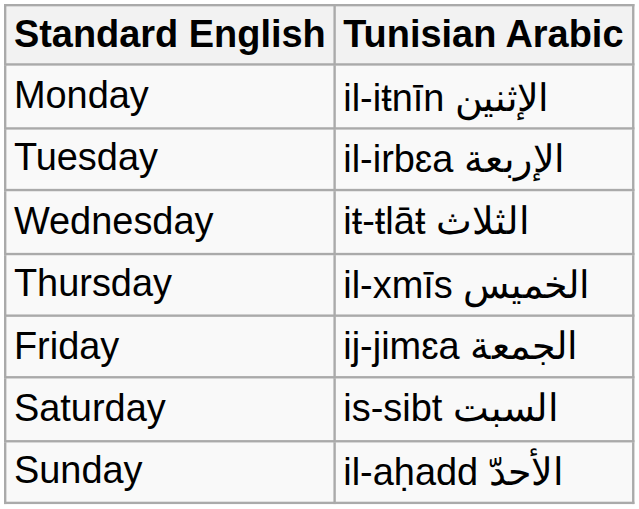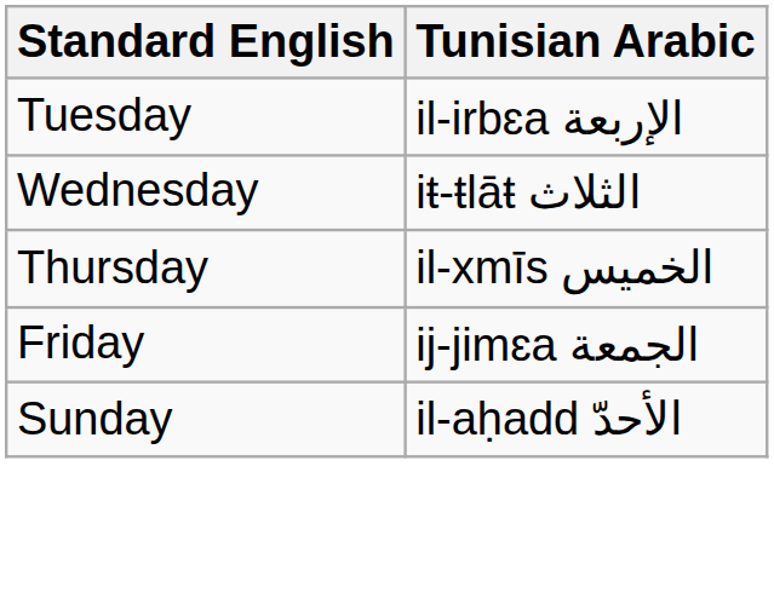- row: Monday | il-iŧnīn الإثنين
- row: Saturday | is-sibt السبت
